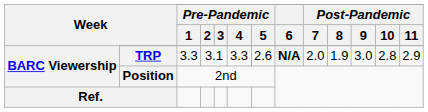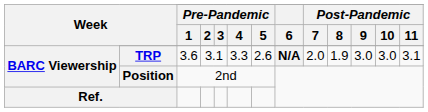TRP | Pre-Pandemic / 1: 3.3 -> 3.6
TRP | Post-Pandemic / 10: 2.8 -> 3.0
TRP | Post-Pandemic / 11: 2.9 -> 3.1
